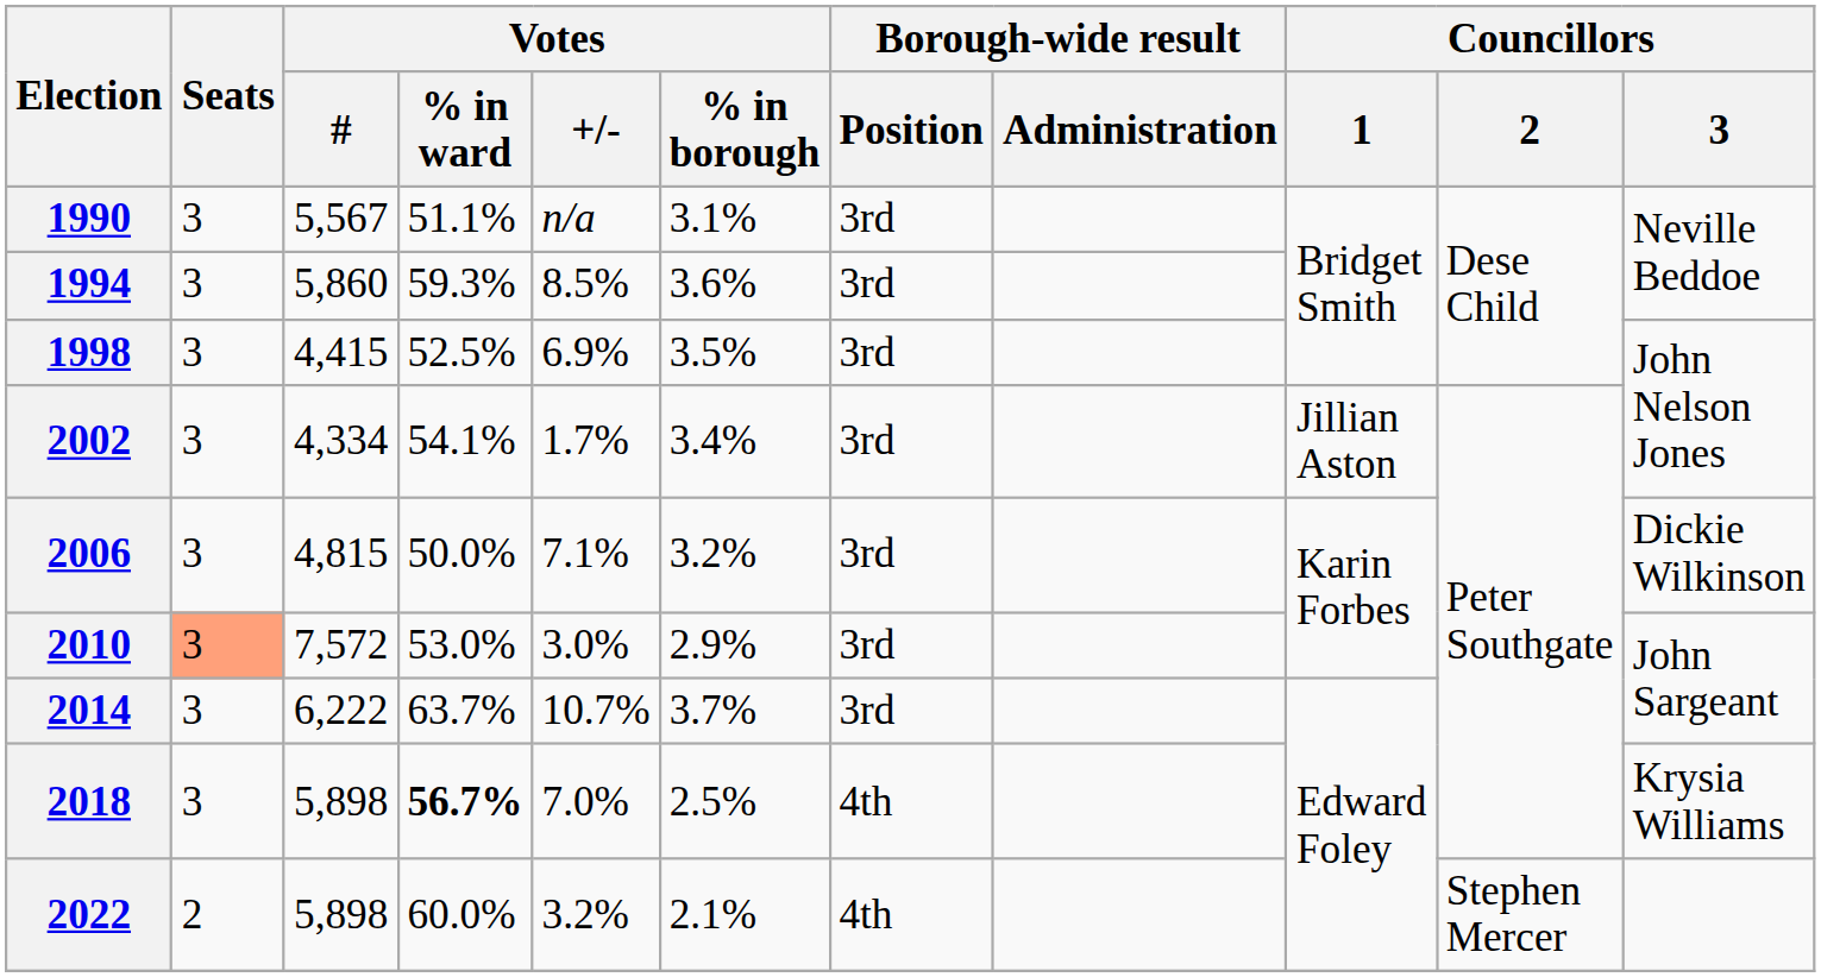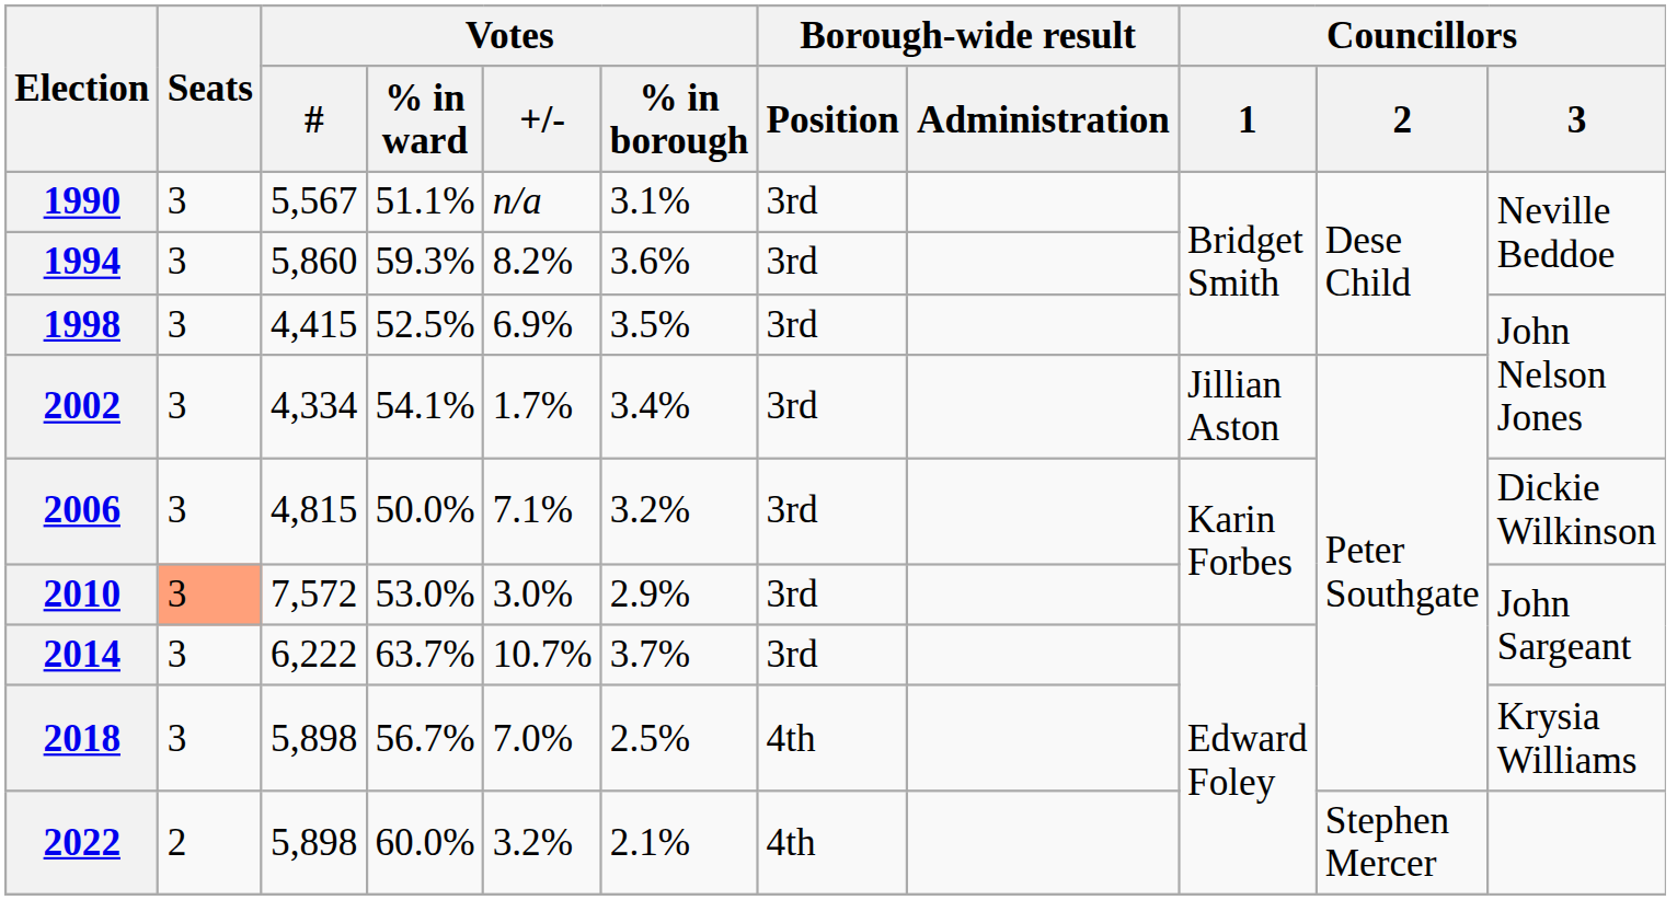1994 | Votes / +/-: 8.5% -> 8.2%
2018 | Votes / % in ward: bold -> normal
